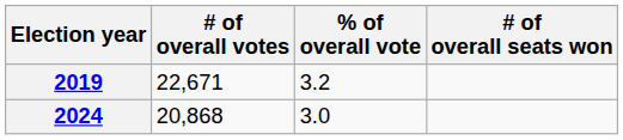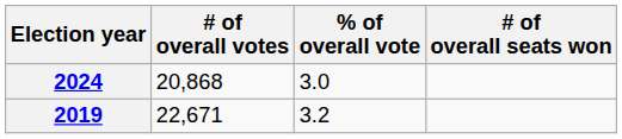rows swapped: 2019 <-> 2024
